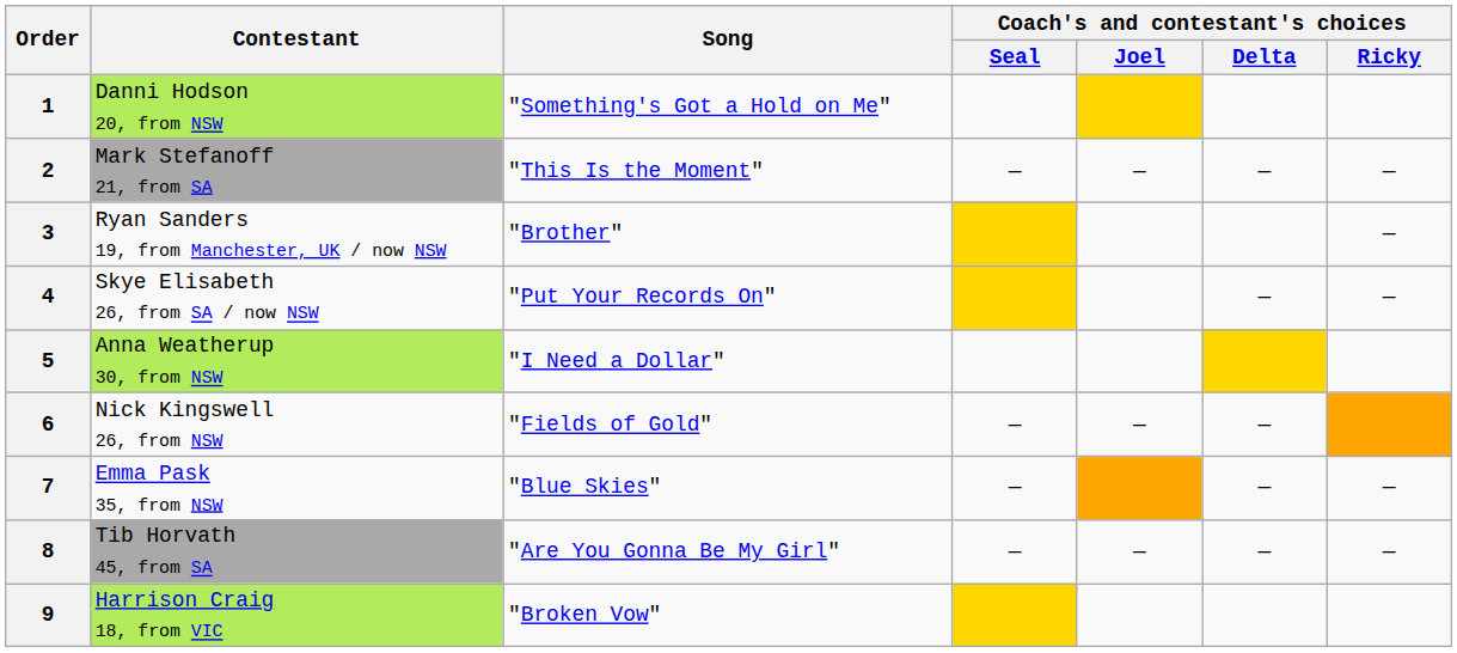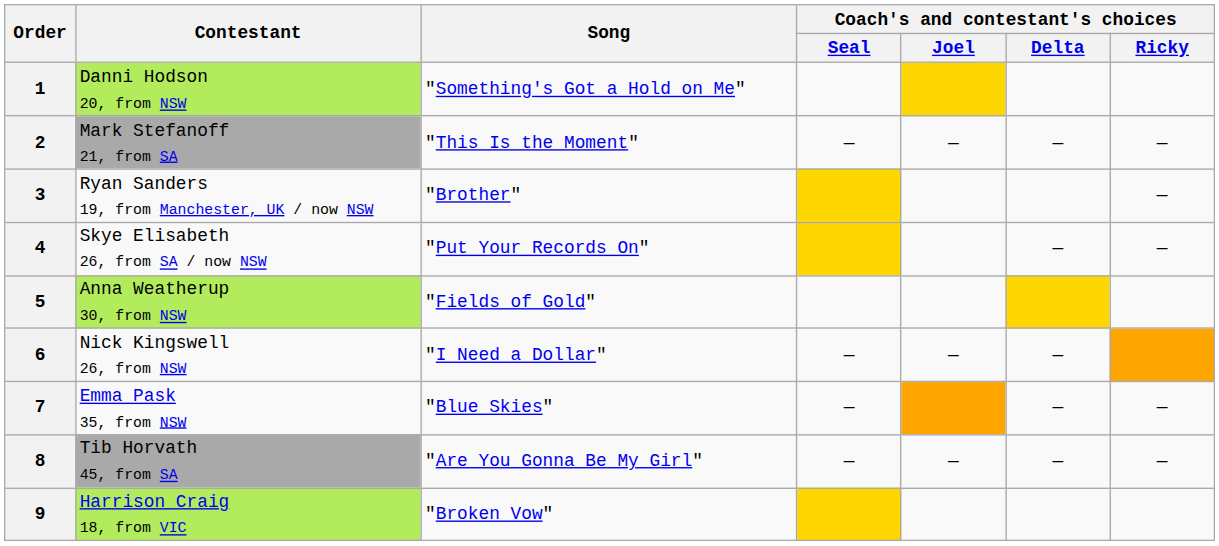5 | Song: "I Need a Dollar" -> "Fields of Gold"
6 | Song: "Fields of Gold" -> "I Need a Dollar"
